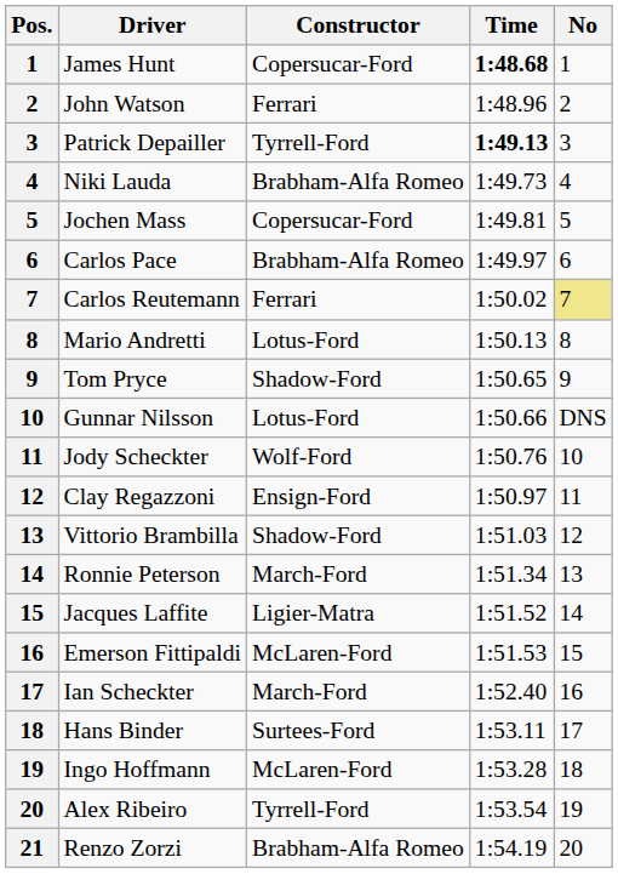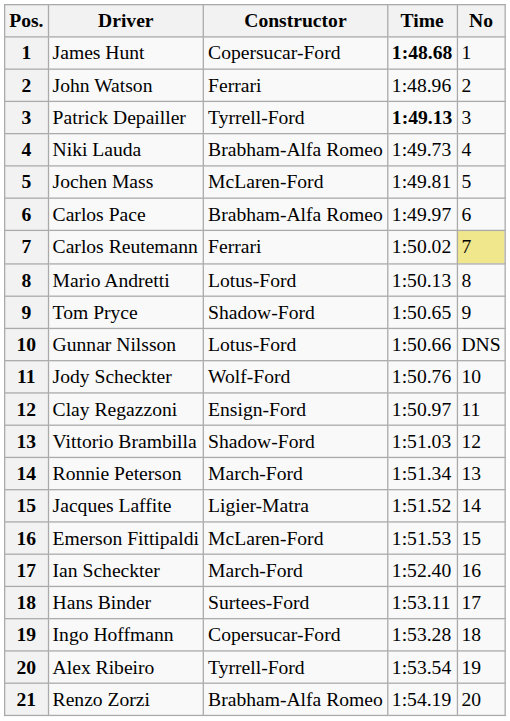Jochen Mass | Constructor: Copersucar-Ford -> McLaren-Ford
Ingo Hoffmann | Constructor: McLaren-Ford -> Copersucar-Ford
